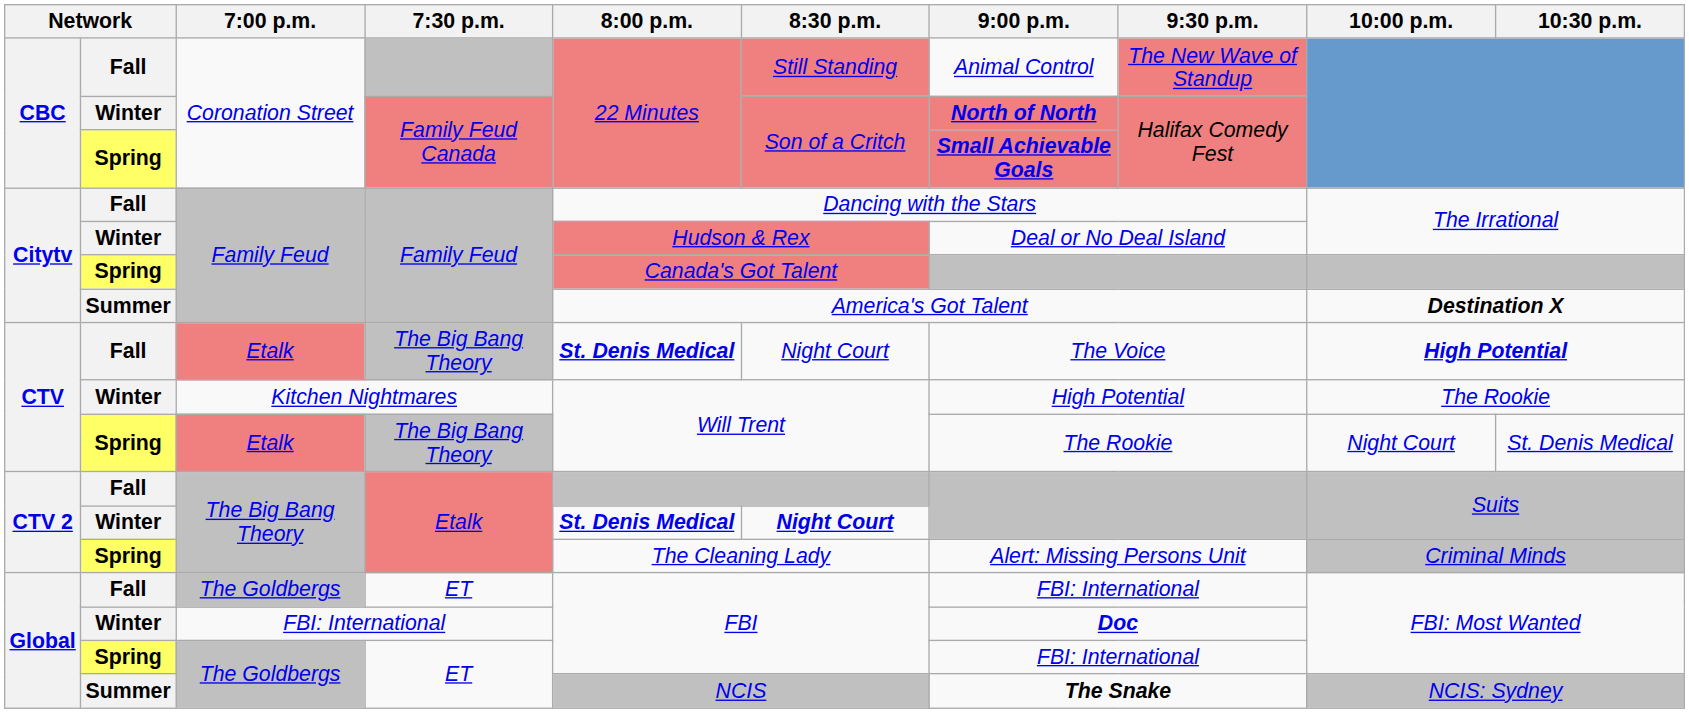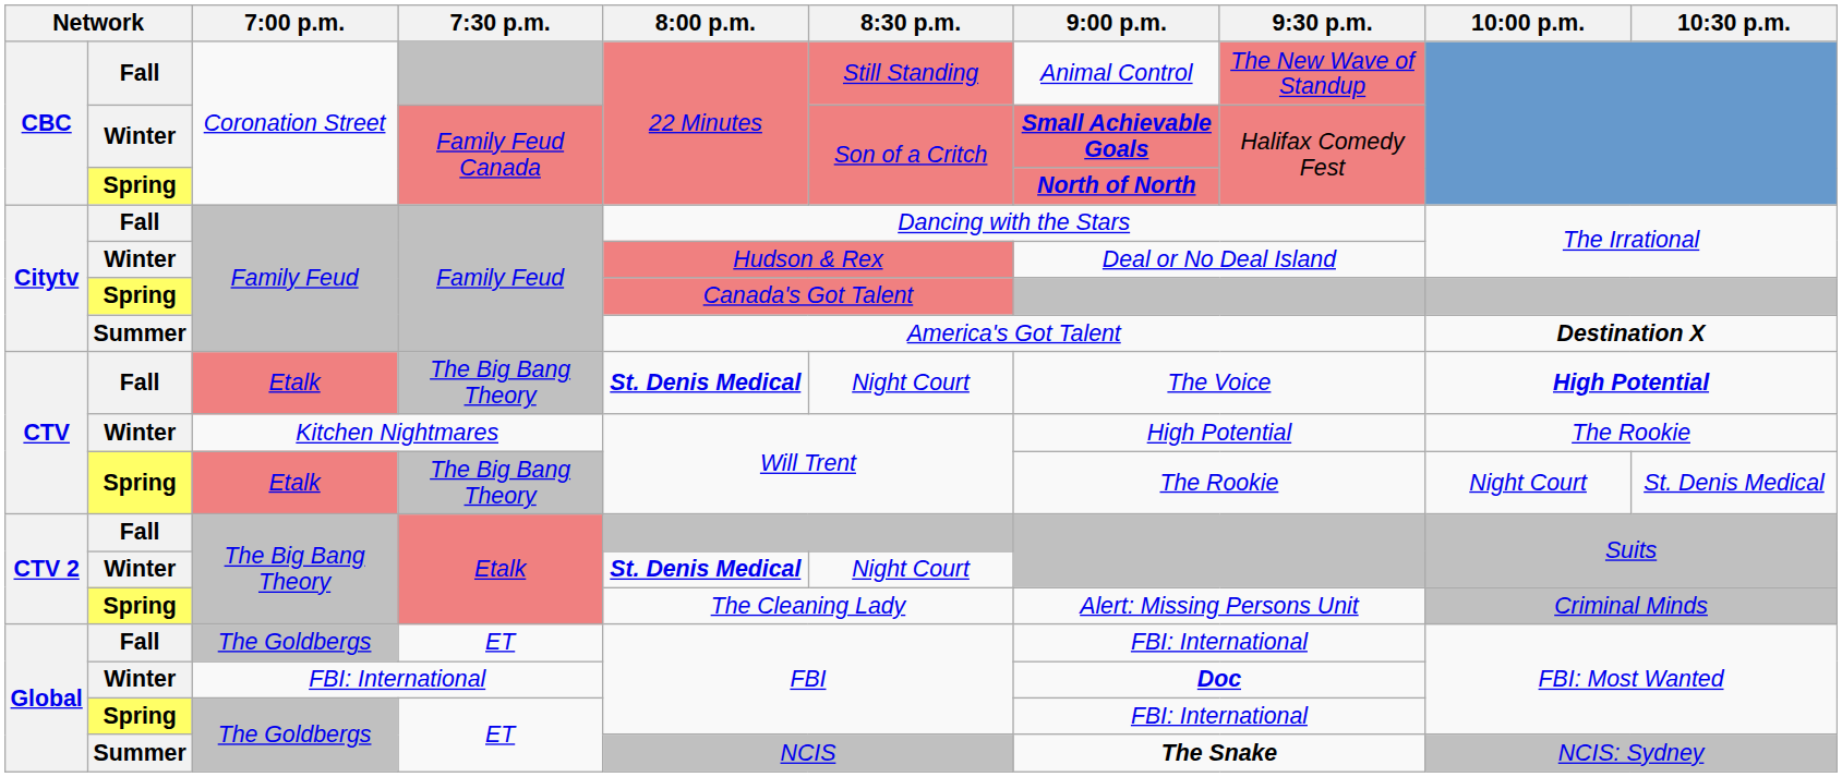Winter / Family Feud Canada | 9:00 p.m.: North of North -> Small Achievable Goals
Spring / Family Feud Canada | 9:00 p.m.: Small Achievable Goals -> North of North
Winter / Etalk | 8:30 p.m.: bold -> normal
